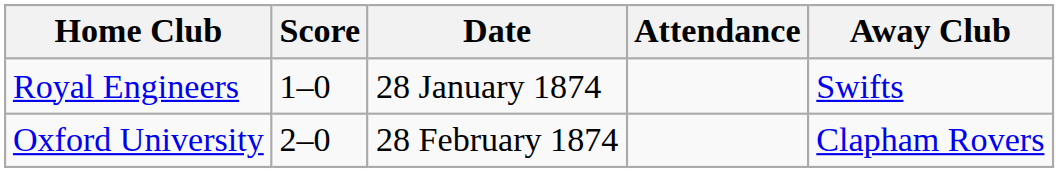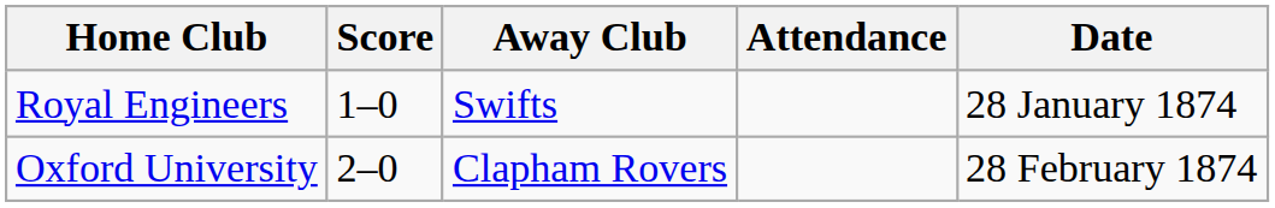columns swapped: Away Club <-> Date
